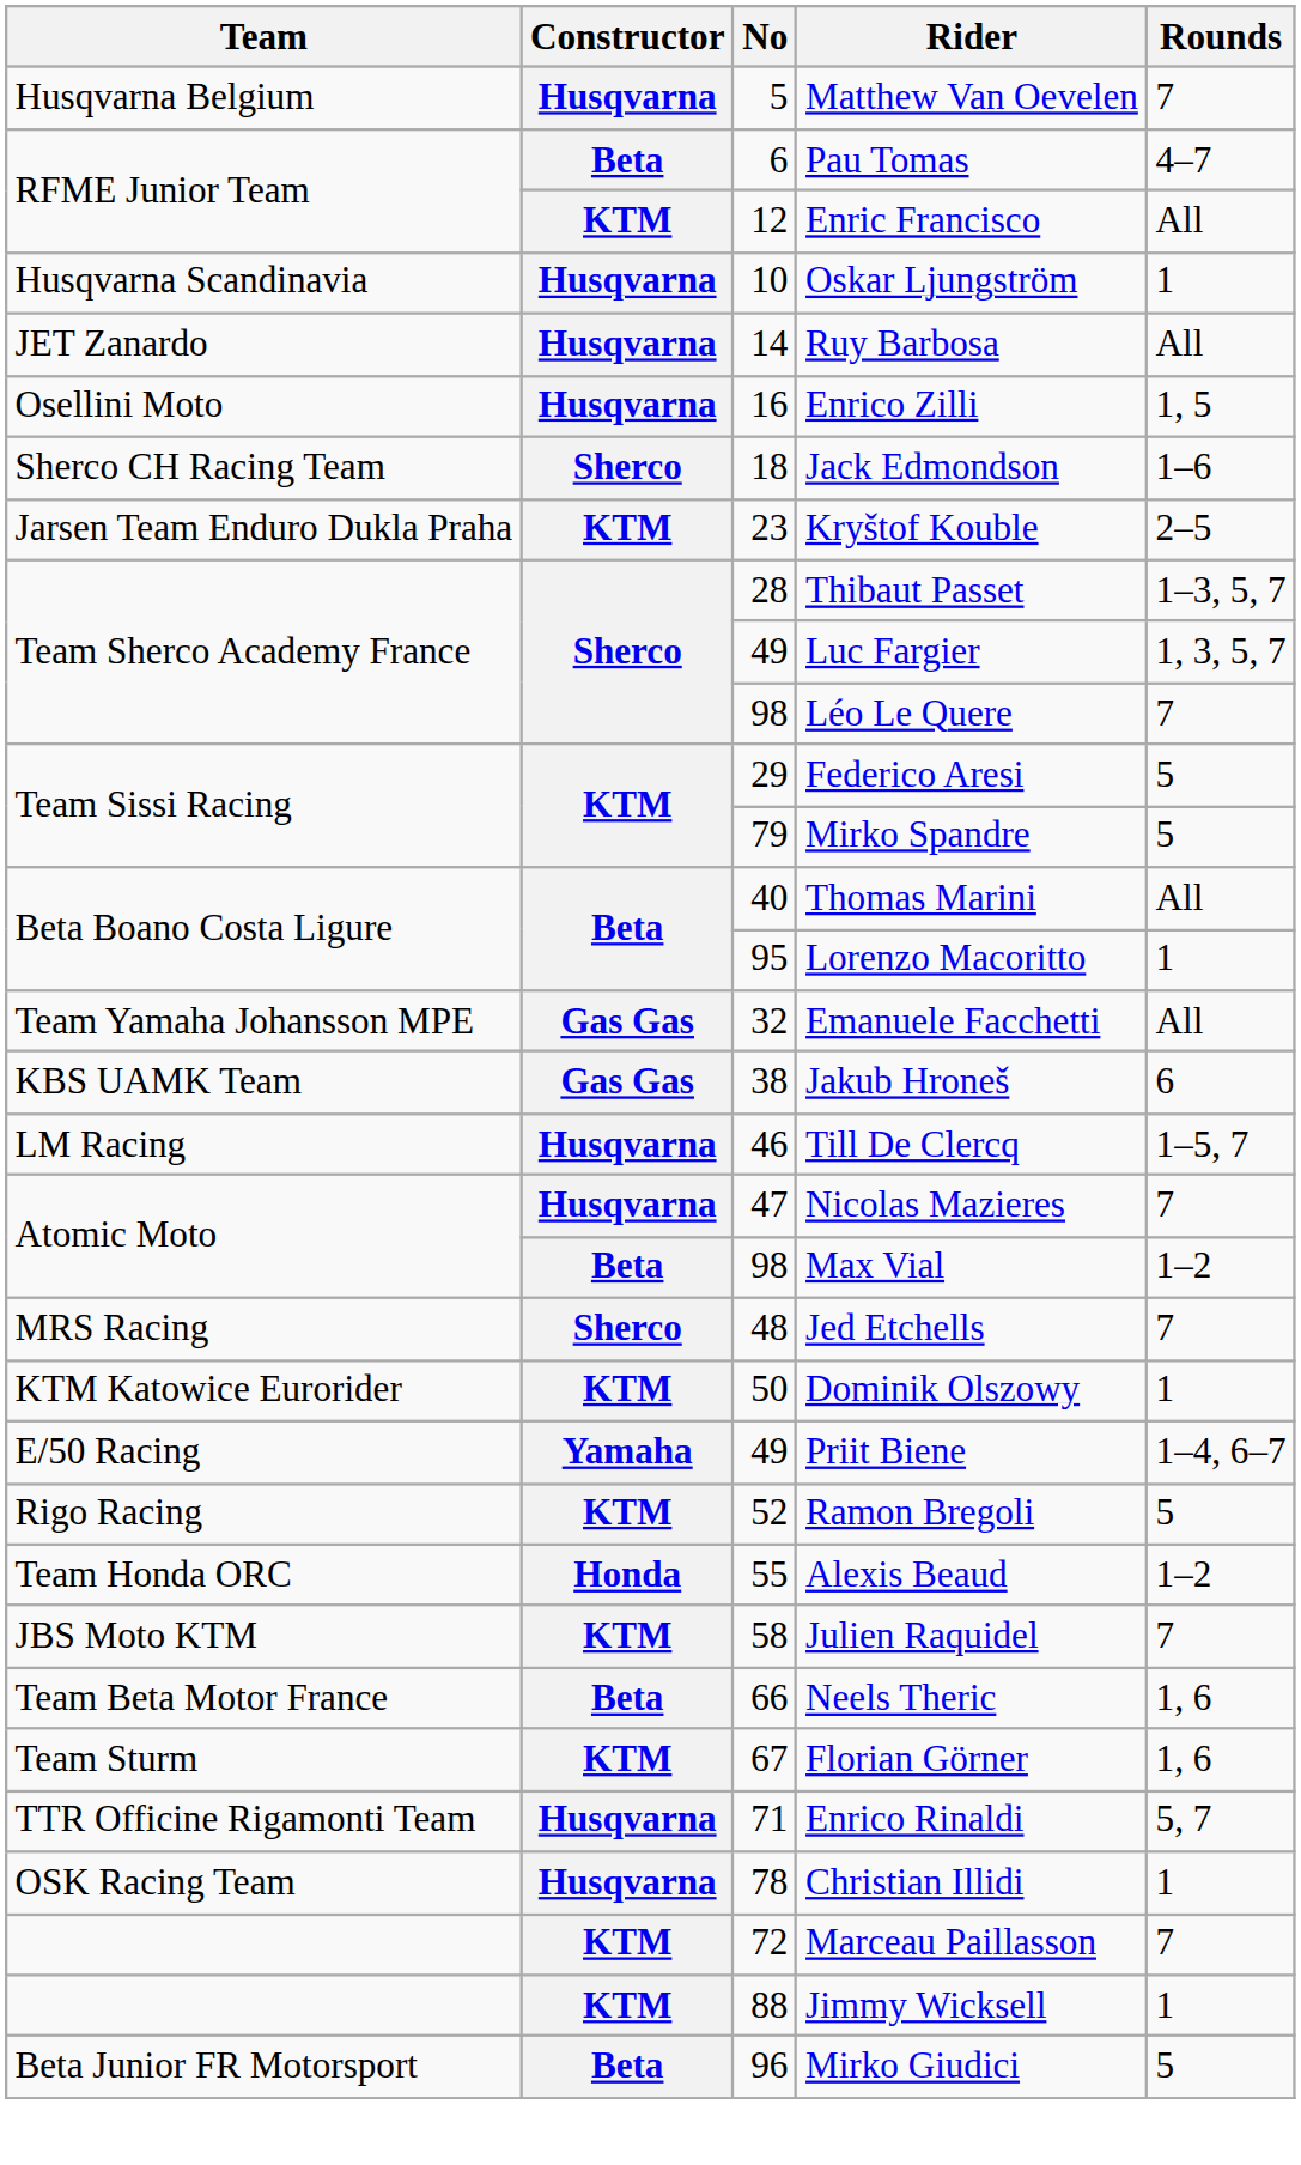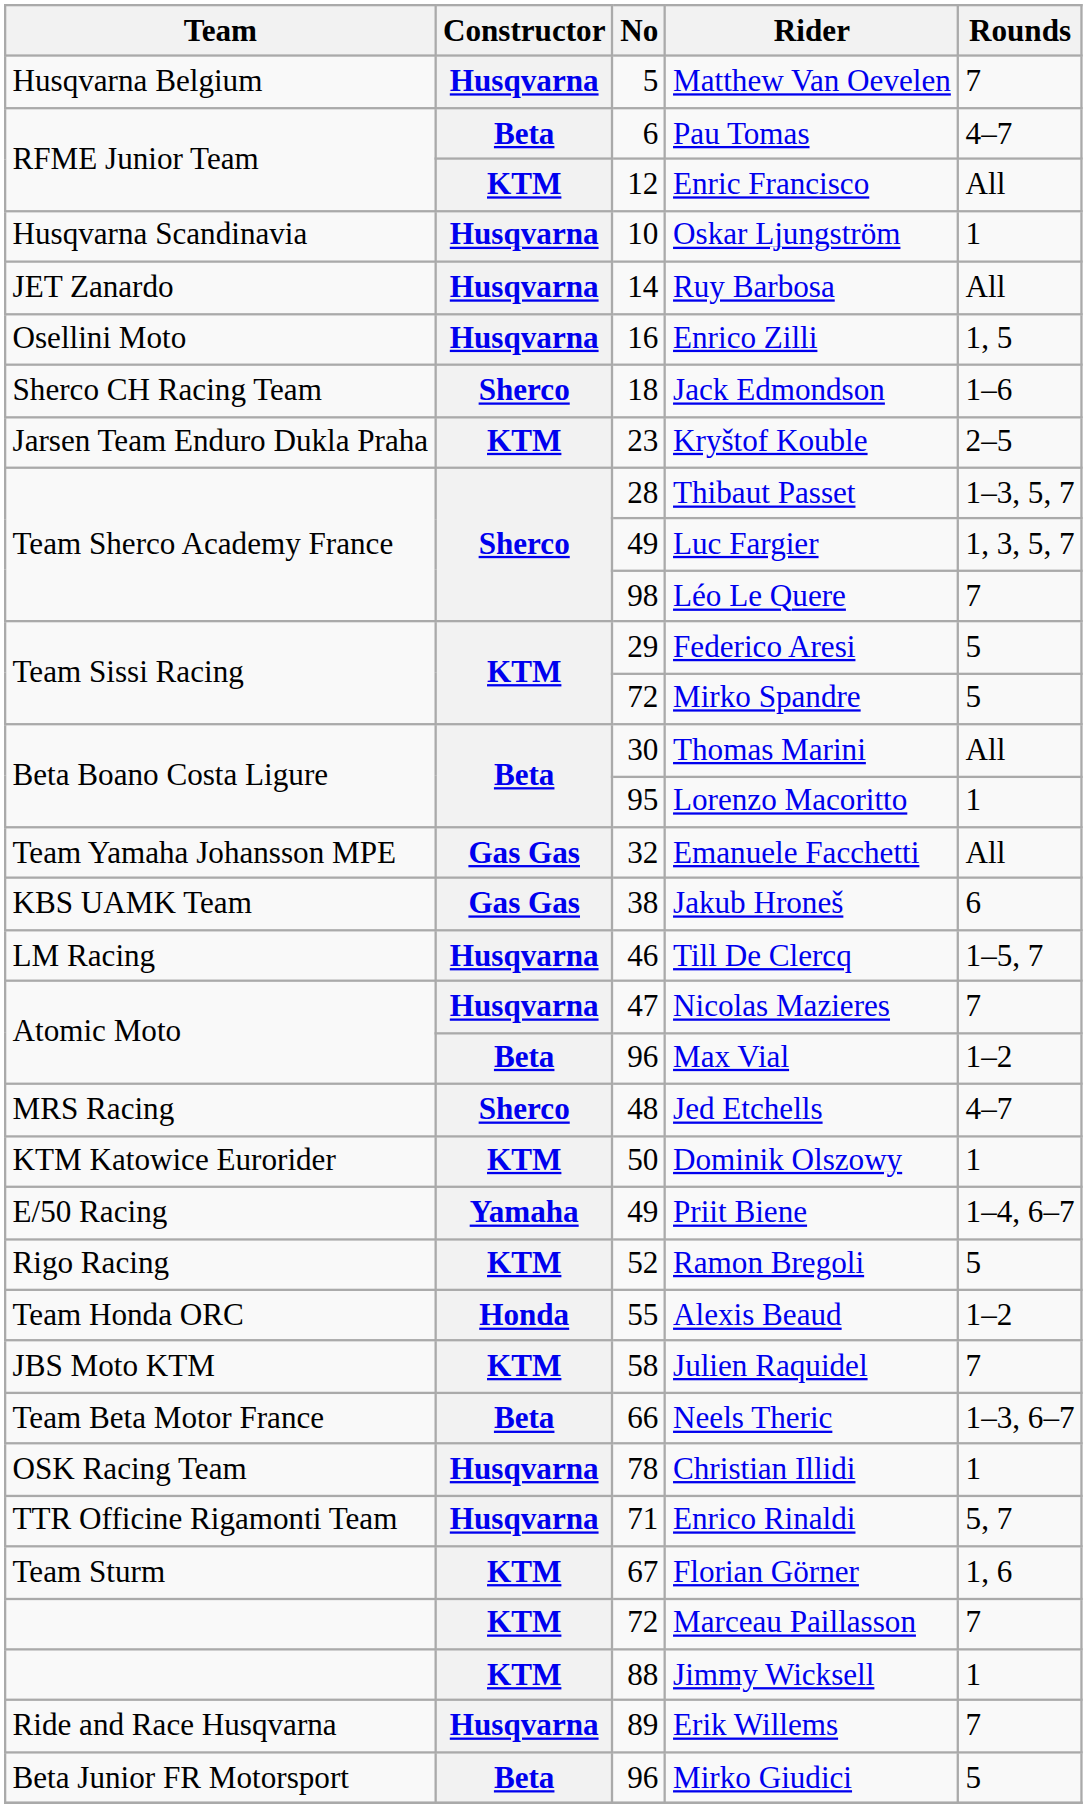Mirko Spandre | No: 79 -> 72
Thomas Marini | No: 40 -> 30
Max Vial | No: 98 -> 96
Jed Etchells | Rounds: 7 -> 4–7
Neels Theric | Rounds: 1, 6 -> 1–3, 6–7
rows swapped: Florian Görner <-> Christian Illidi
+ row: Ride and Race Husqvarna | Husqvarna | 89 | Erik Willems | 7
